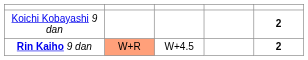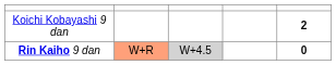Rin Kaiho 9 dan | column 3: no background -> lightgrey background
Rin Kaiho 9 dan | column 5: 2 -> 0
